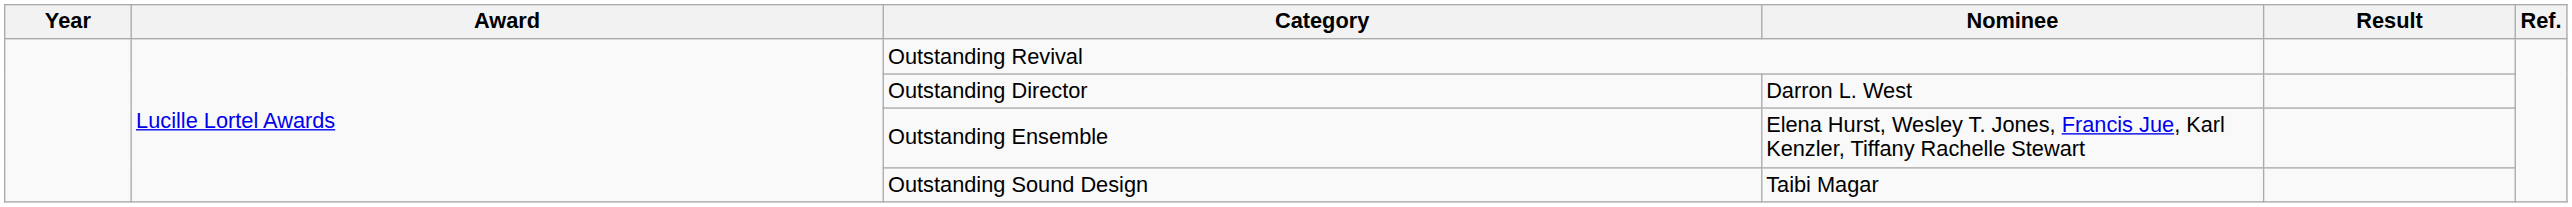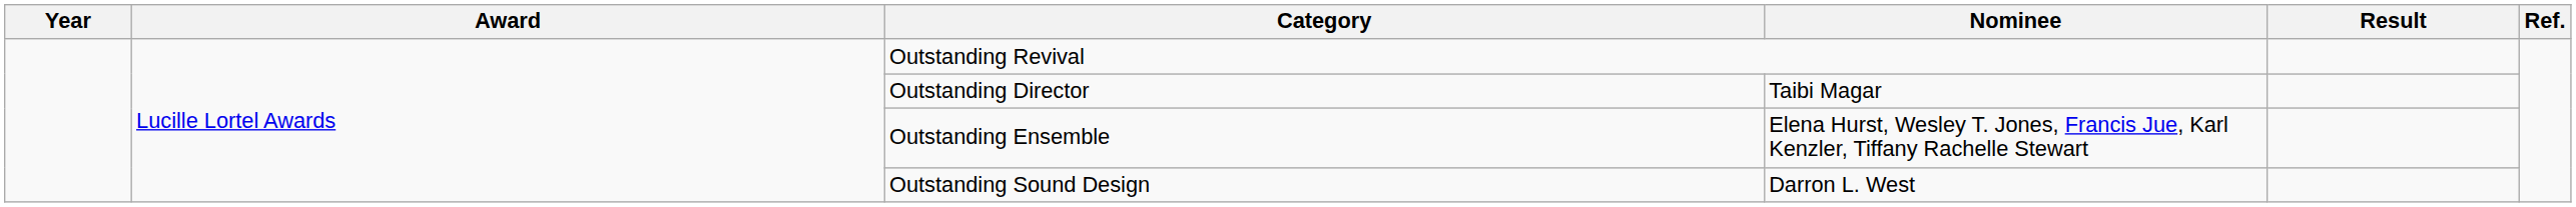Outstanding Director | Nominee: Darron L. West -> Taibi Magar
Outstanding Sound Design | Nominee: Taibi Magar -> Darron L. West
